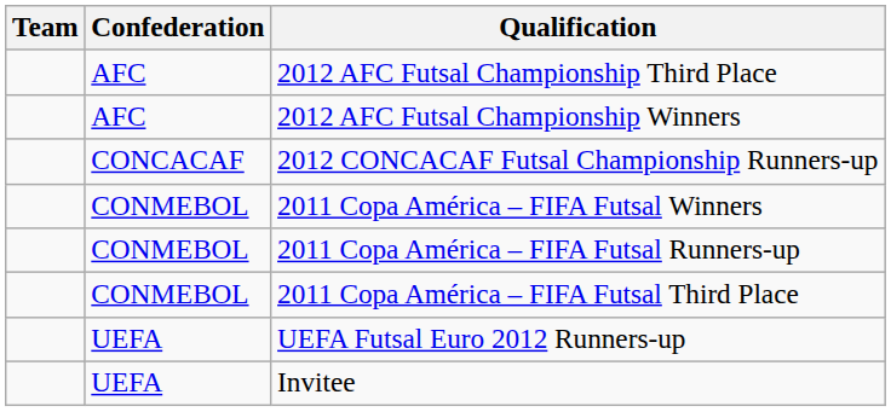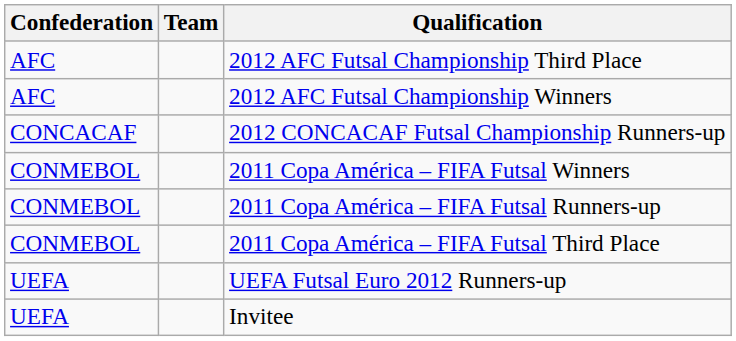columns swapped: Team <-> Confederation
